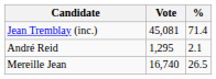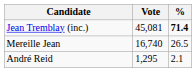Jean Tremblay (inc.) | %: normal -> bold
rows swapped: Mereille Jean <-> André Reid
